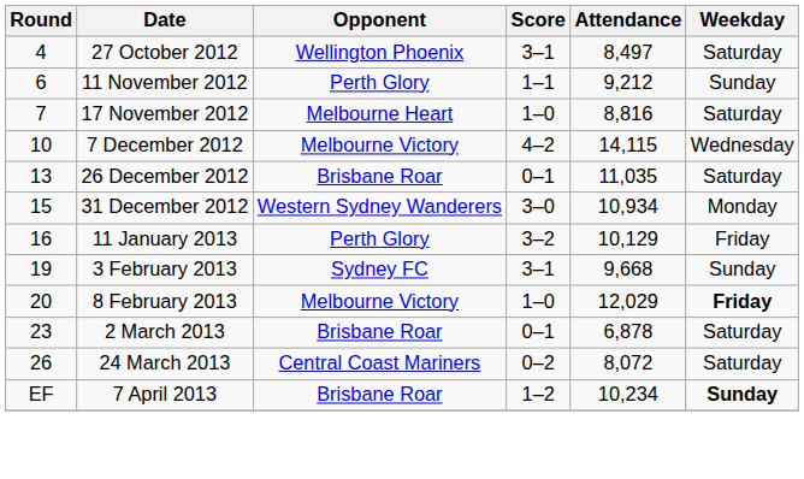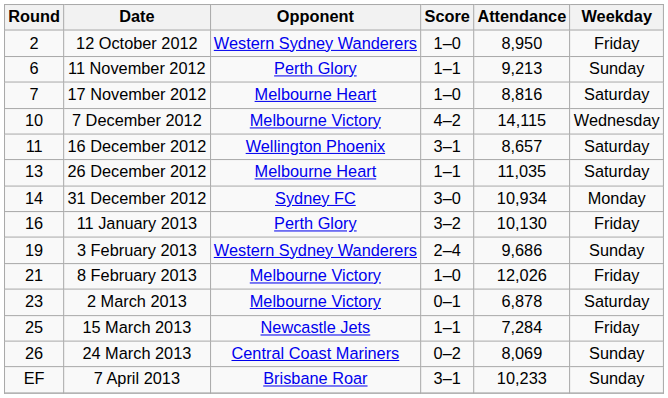+ row: 2 | 12 October 2012 | Western Sydney Wanderers | 1–0 | 8,950 | Friday
- row: 4 | 27 October 2012 | Wellington Phoenix | 3–1 | 8,497 | Saturday
11 November 2012 | Attendance: 9,212 -> 9,213
+ row: 11 | 16 December 2012 | Wellington Phoenix | 3–1 | 8,657 | Saturday
26 December 2012 | Opponent: Brisbane Roar -> Melbourne Heart
26 December 2012 | Score: 0–1 -> 1–1
31 December 2012 | Round: 15 -> 14
31 December 2012 | Opponent: Western Sydney Wanderers -> Sydney FC
11 January 2013 | Attendance: 10,129 -> 10,130
3 February 2013 | Opponent: Sydney FC -> Western Sydney Wanderers
3 February 2013 | Score: 3–1 -> 2–4
3 February 2013 | Attendance: 9,668 -> 9,686
8 February 2013 | Round: 20 -> 21
8 February 2013 | Attendance: 12,029 -> 12,026
8 February 2013 | Weekday: bold -> normal
2 March 2013 | Opponent: Brisbane Roar -> Melbourne Victory
+ row: 25 | 15 March 2013 | Newcastle Jets | 1–1 | 7,284 | Friday
24 March 2013 | Attendance: 8,072 -> 8,069
24 March 2013 | Weekday: Saturday -> Sunday
7 April 2013 | Score: 1–2 -> 3–1
7 April 2013 | Attendance: 10,234 -> 10,233
7 April 2013 | Weekday: bold -> normal
